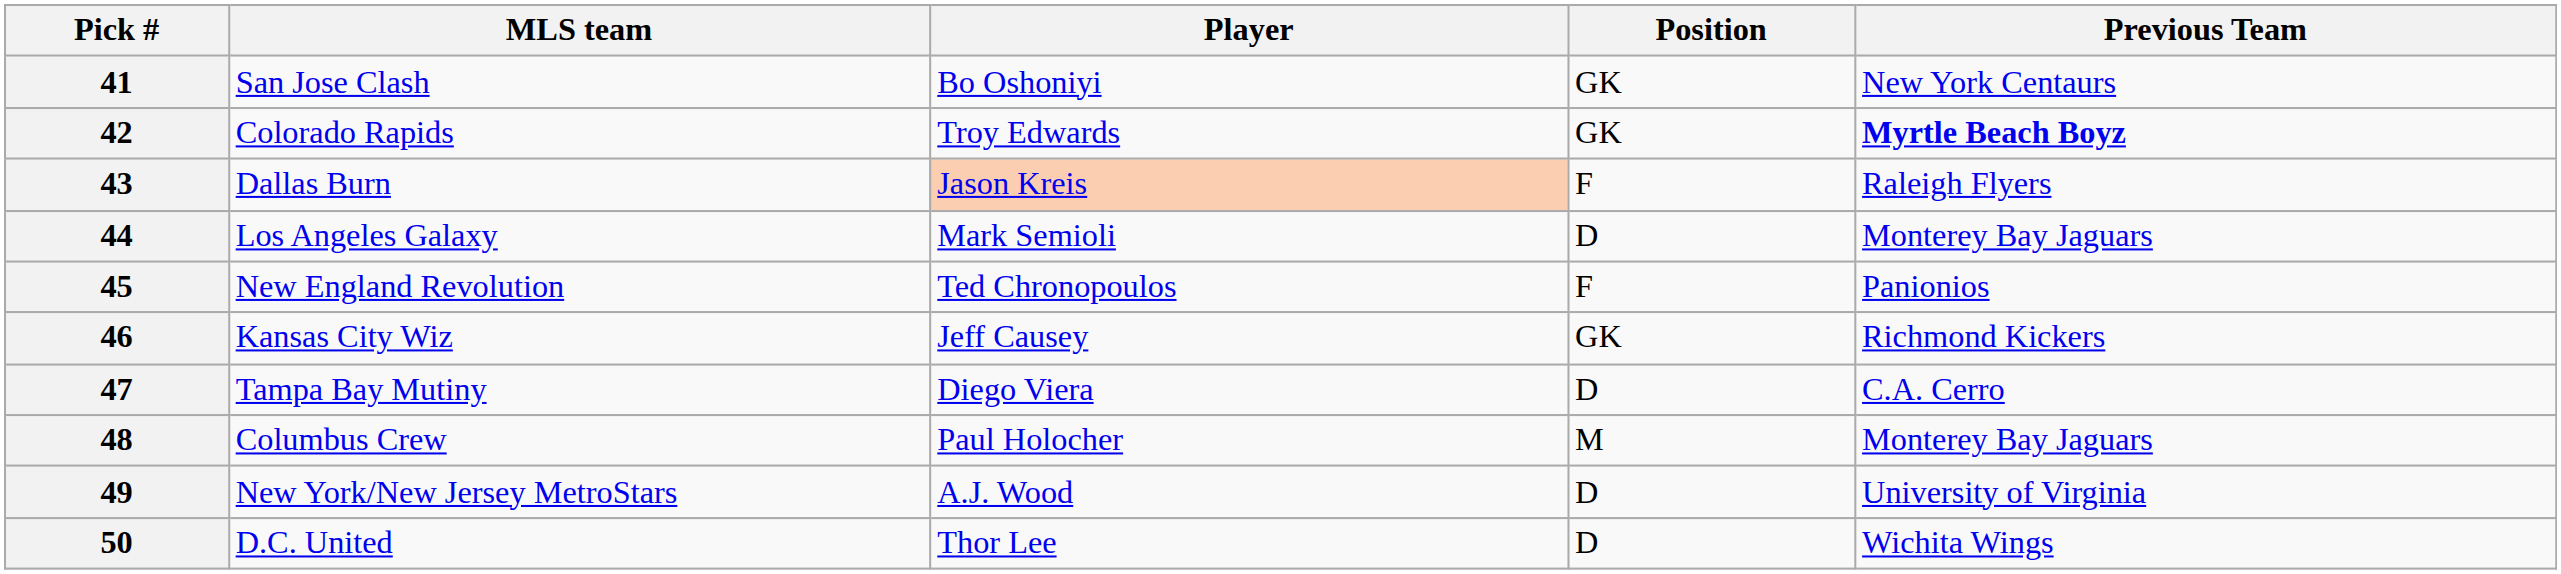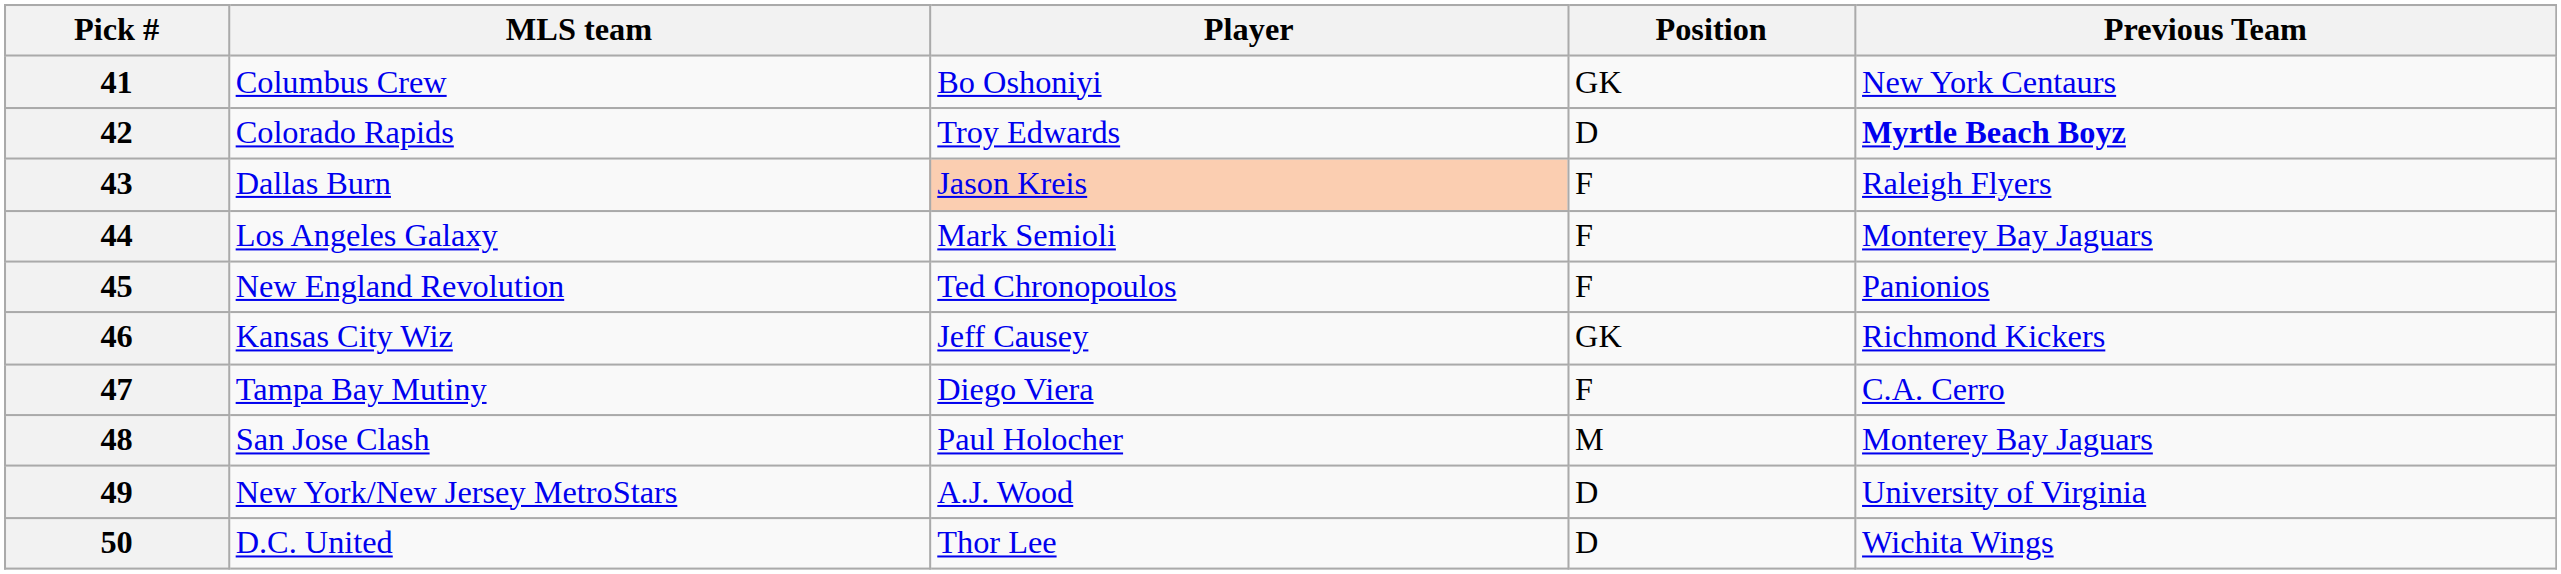41 | MLS team: San Jose Clash -> Columbus Crew
42 | Position: GK -> D
44 | Position: D -> F
47 | Position: D -> F
48 | MLS team: Columbus Crew -> San Jose Clash
